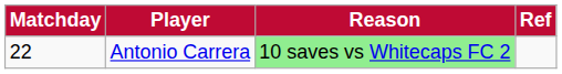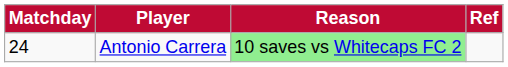Antonio Carrera | Matchday: 22 -> 24
